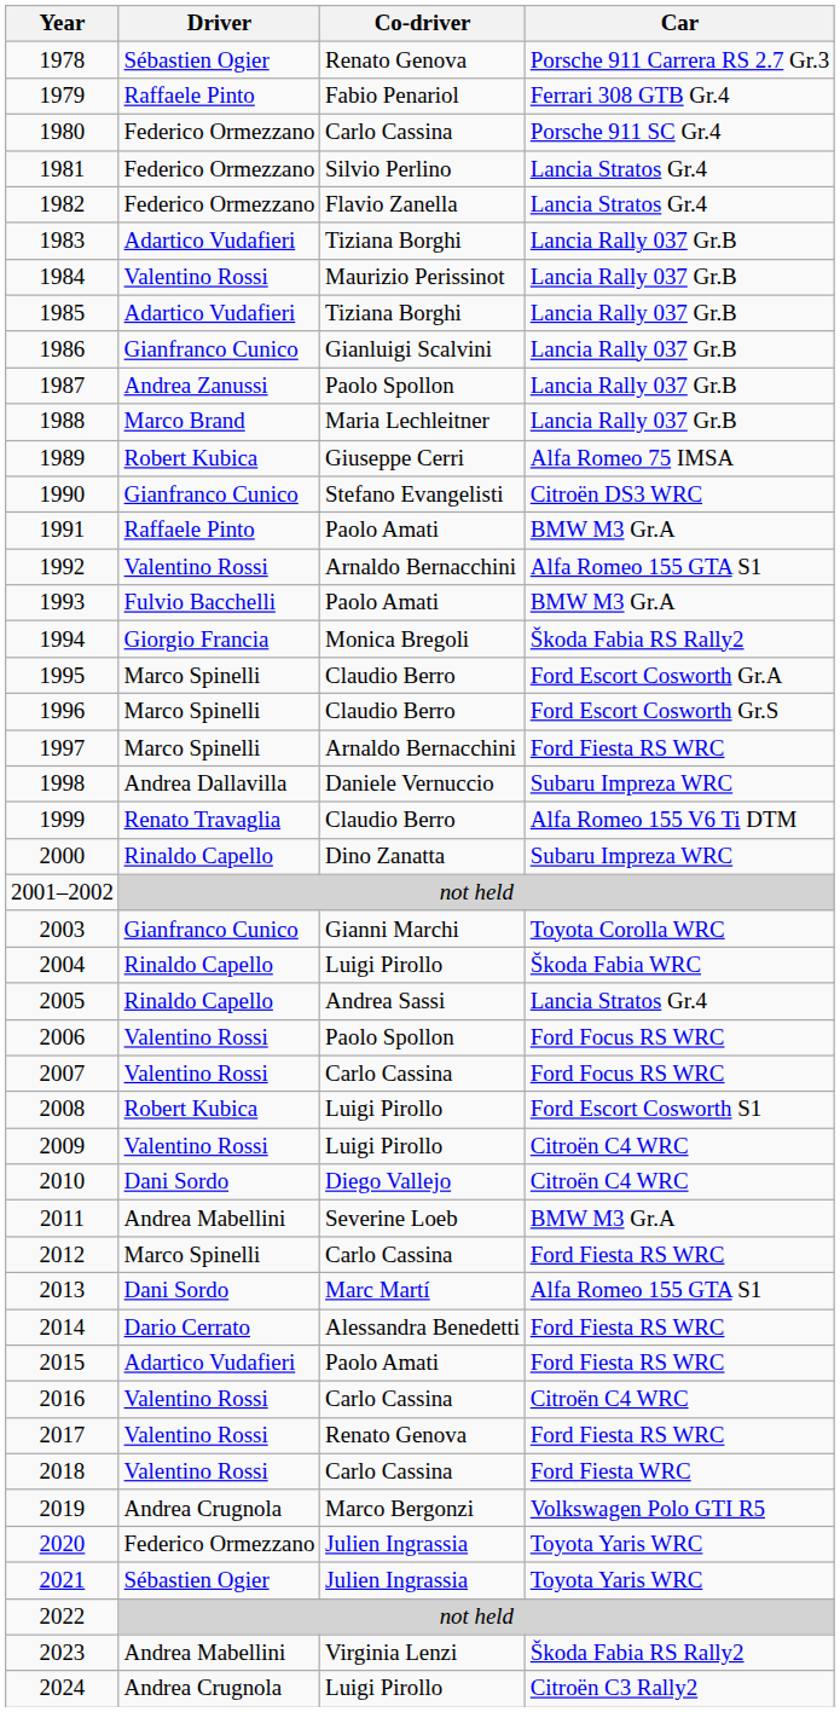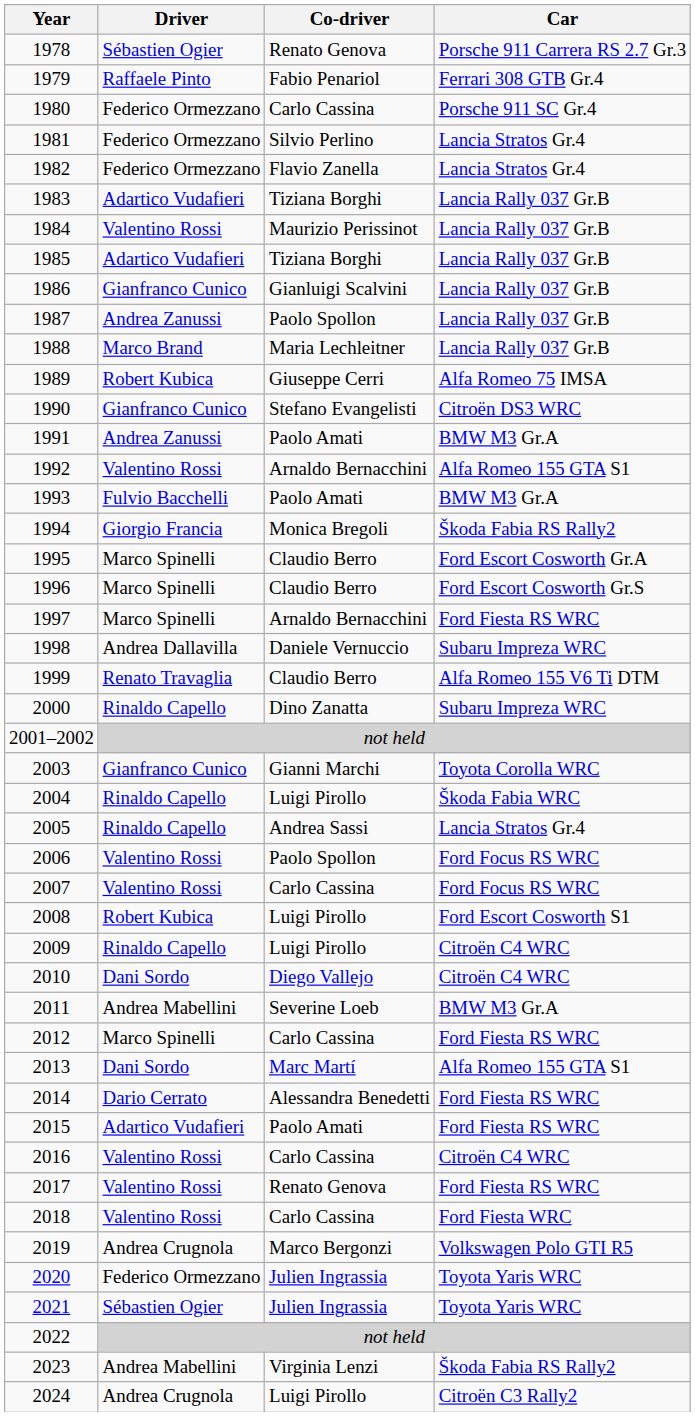1991 | Driver: Raffaele Pinto -> Andrea Zanussi
2009 | Driver: Valentino Rossi -> Rinaldo Capello
